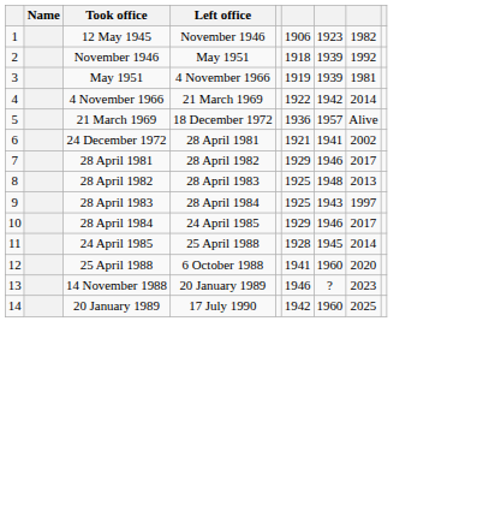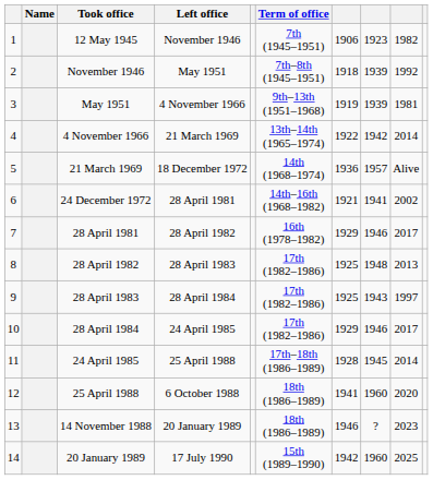+ column: Term of office | 7th (1945–1951) | 7th–8th (1945–1951) | 9th–13th (1951–1968) | 13th–14th (1965–1974) | 14th (1968–1974) | 14th–16th (1968–1982) | 16th (1978–1982) | 17th (1982–1986) | 17th (1982–1986) | 17th (1982–1986) | 17th–18th (1986–1989) | 18th (1986–1989) | 18th (1986–1989) | 15th (1989–1990)
